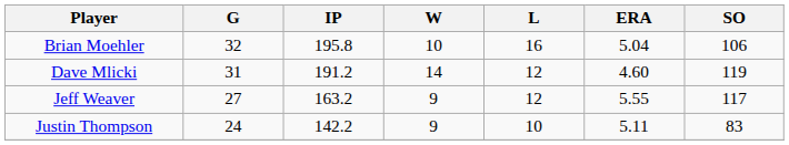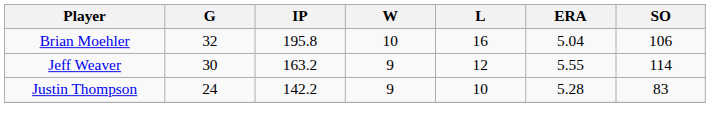- row: Dave Mlicki | 31 | 191.2 | 14 | 12 | 4.60 | 119
Jeff Weaver | G: 27 -> 30
Jeff Weaver | SO: 117 -> 114
Justin Thompson | ERA: 5.11 -> 5.28
